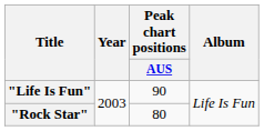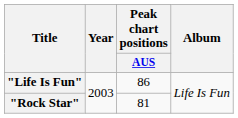"Life Is Fun" | Peak chart positions / AUS: 90 -> 86
"Rock Star" | Peak chart positions / AUS: 80 -> 81
